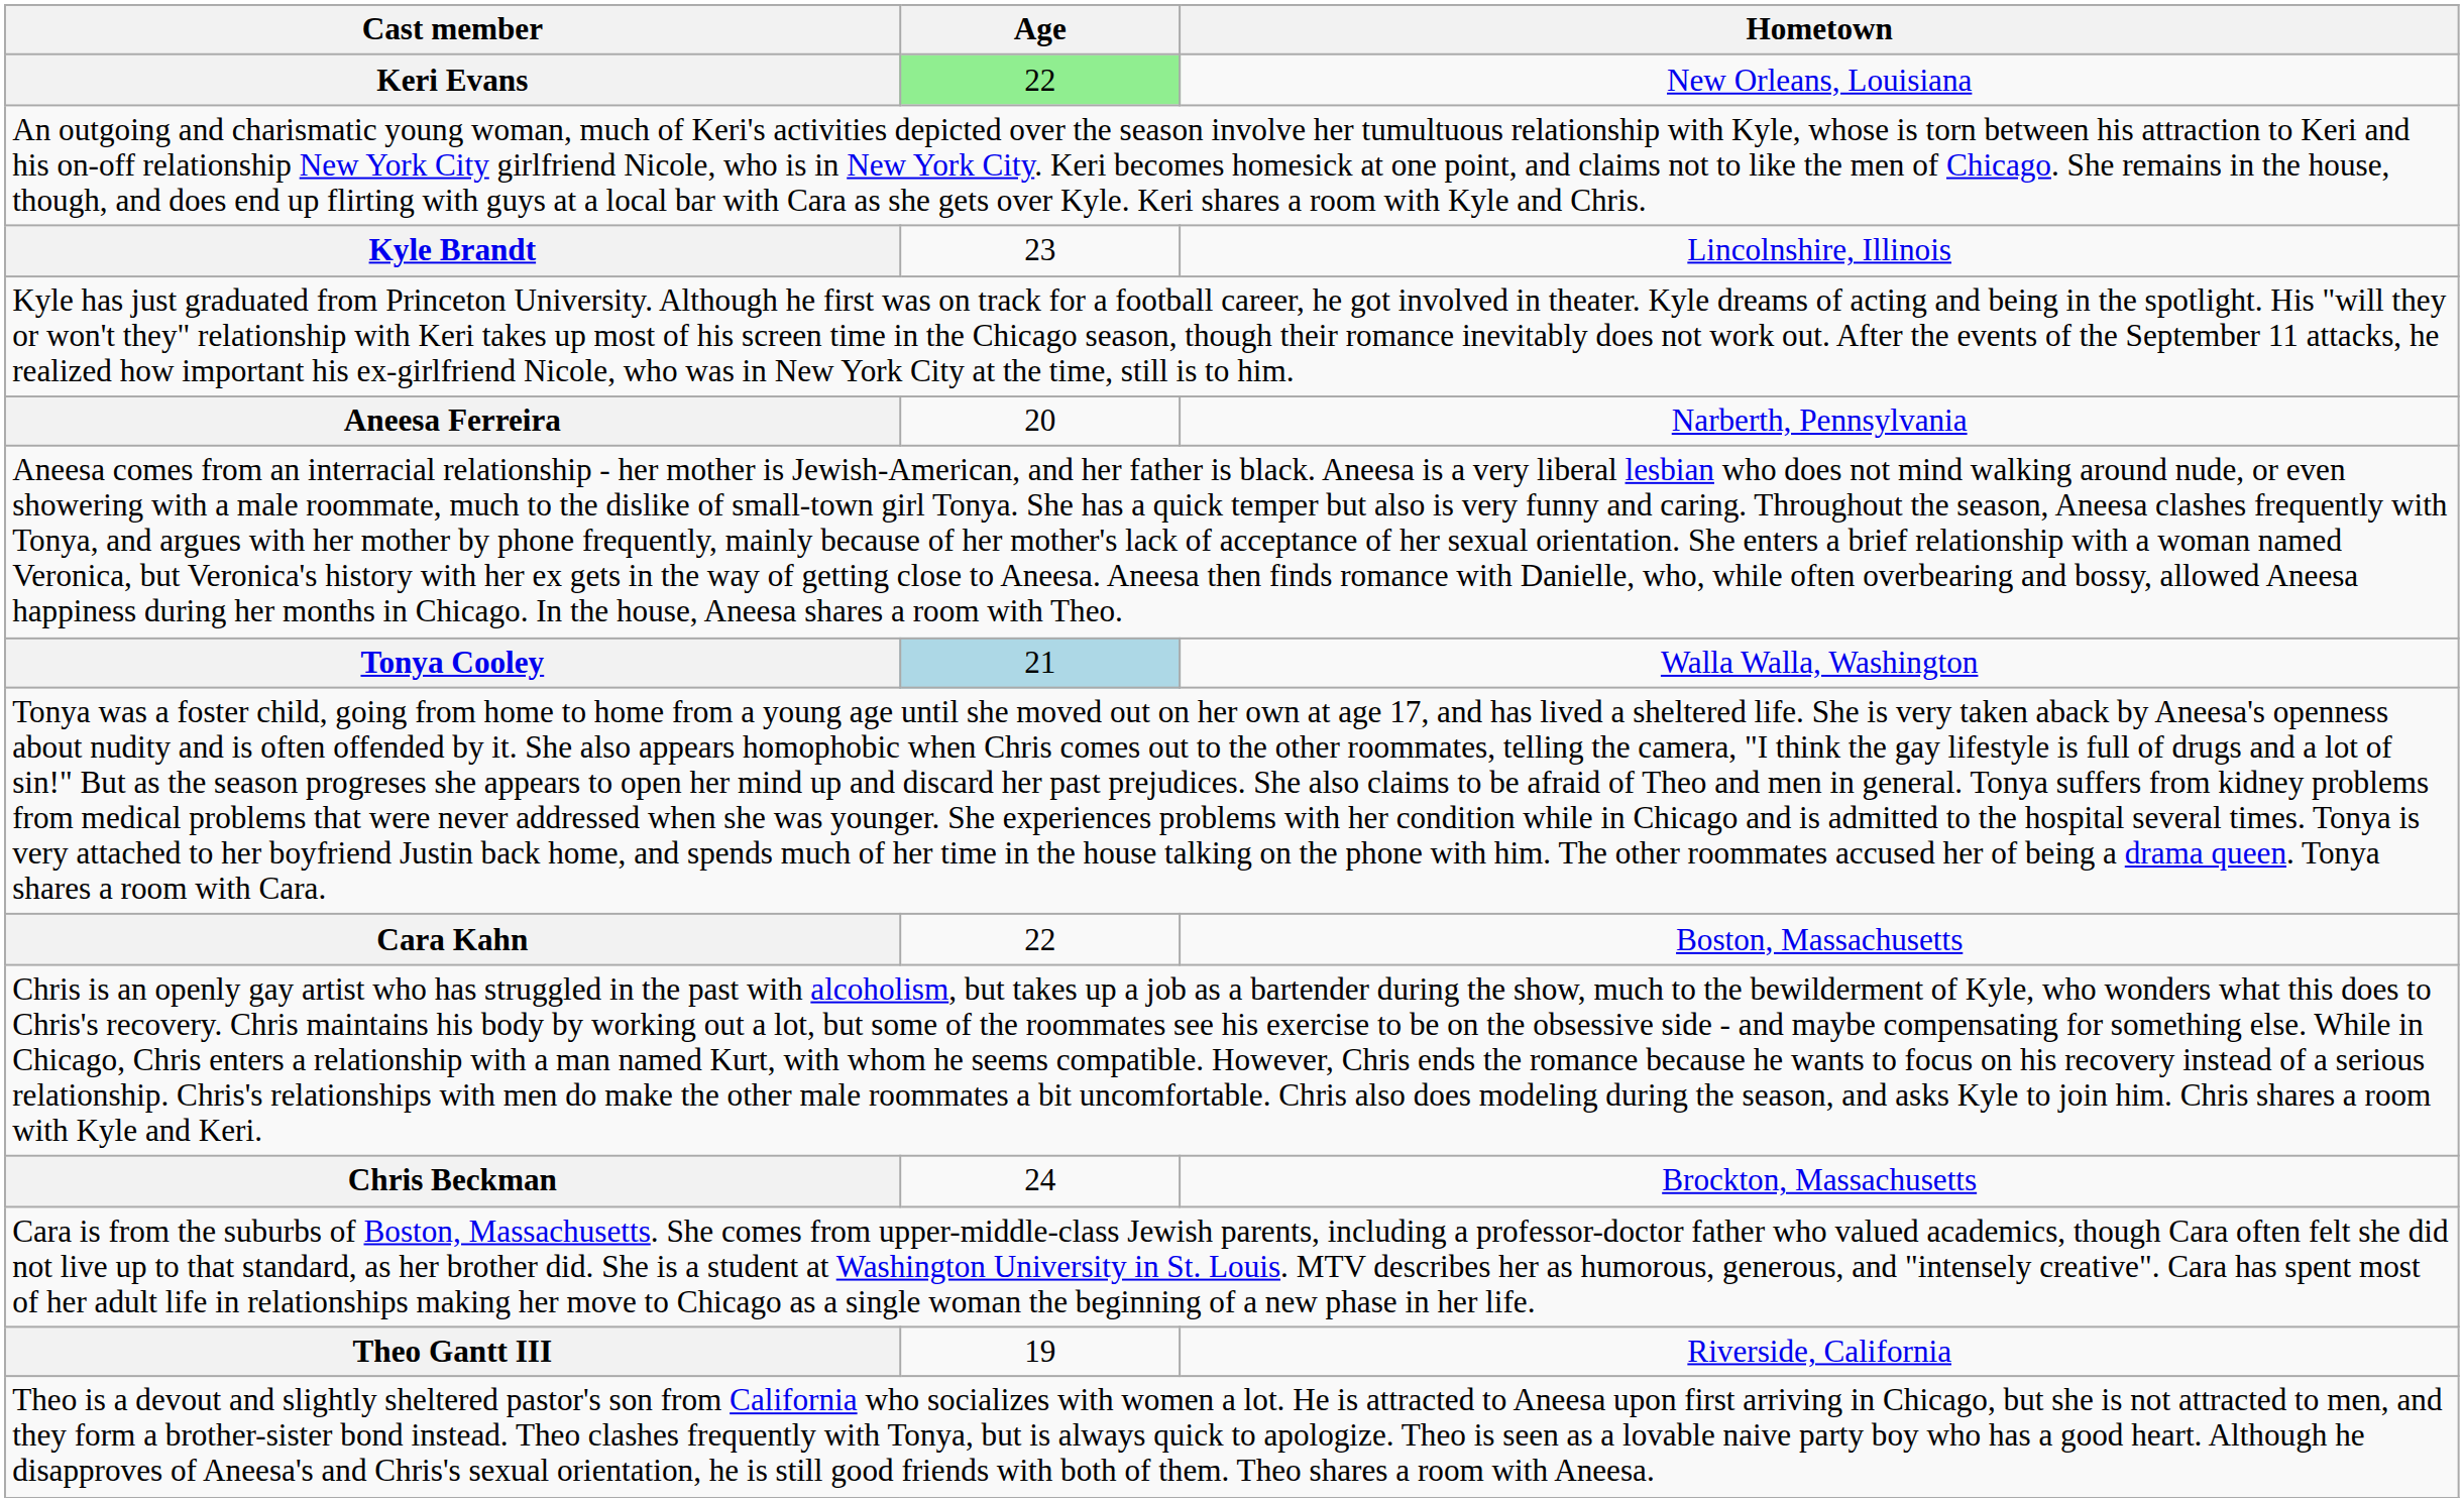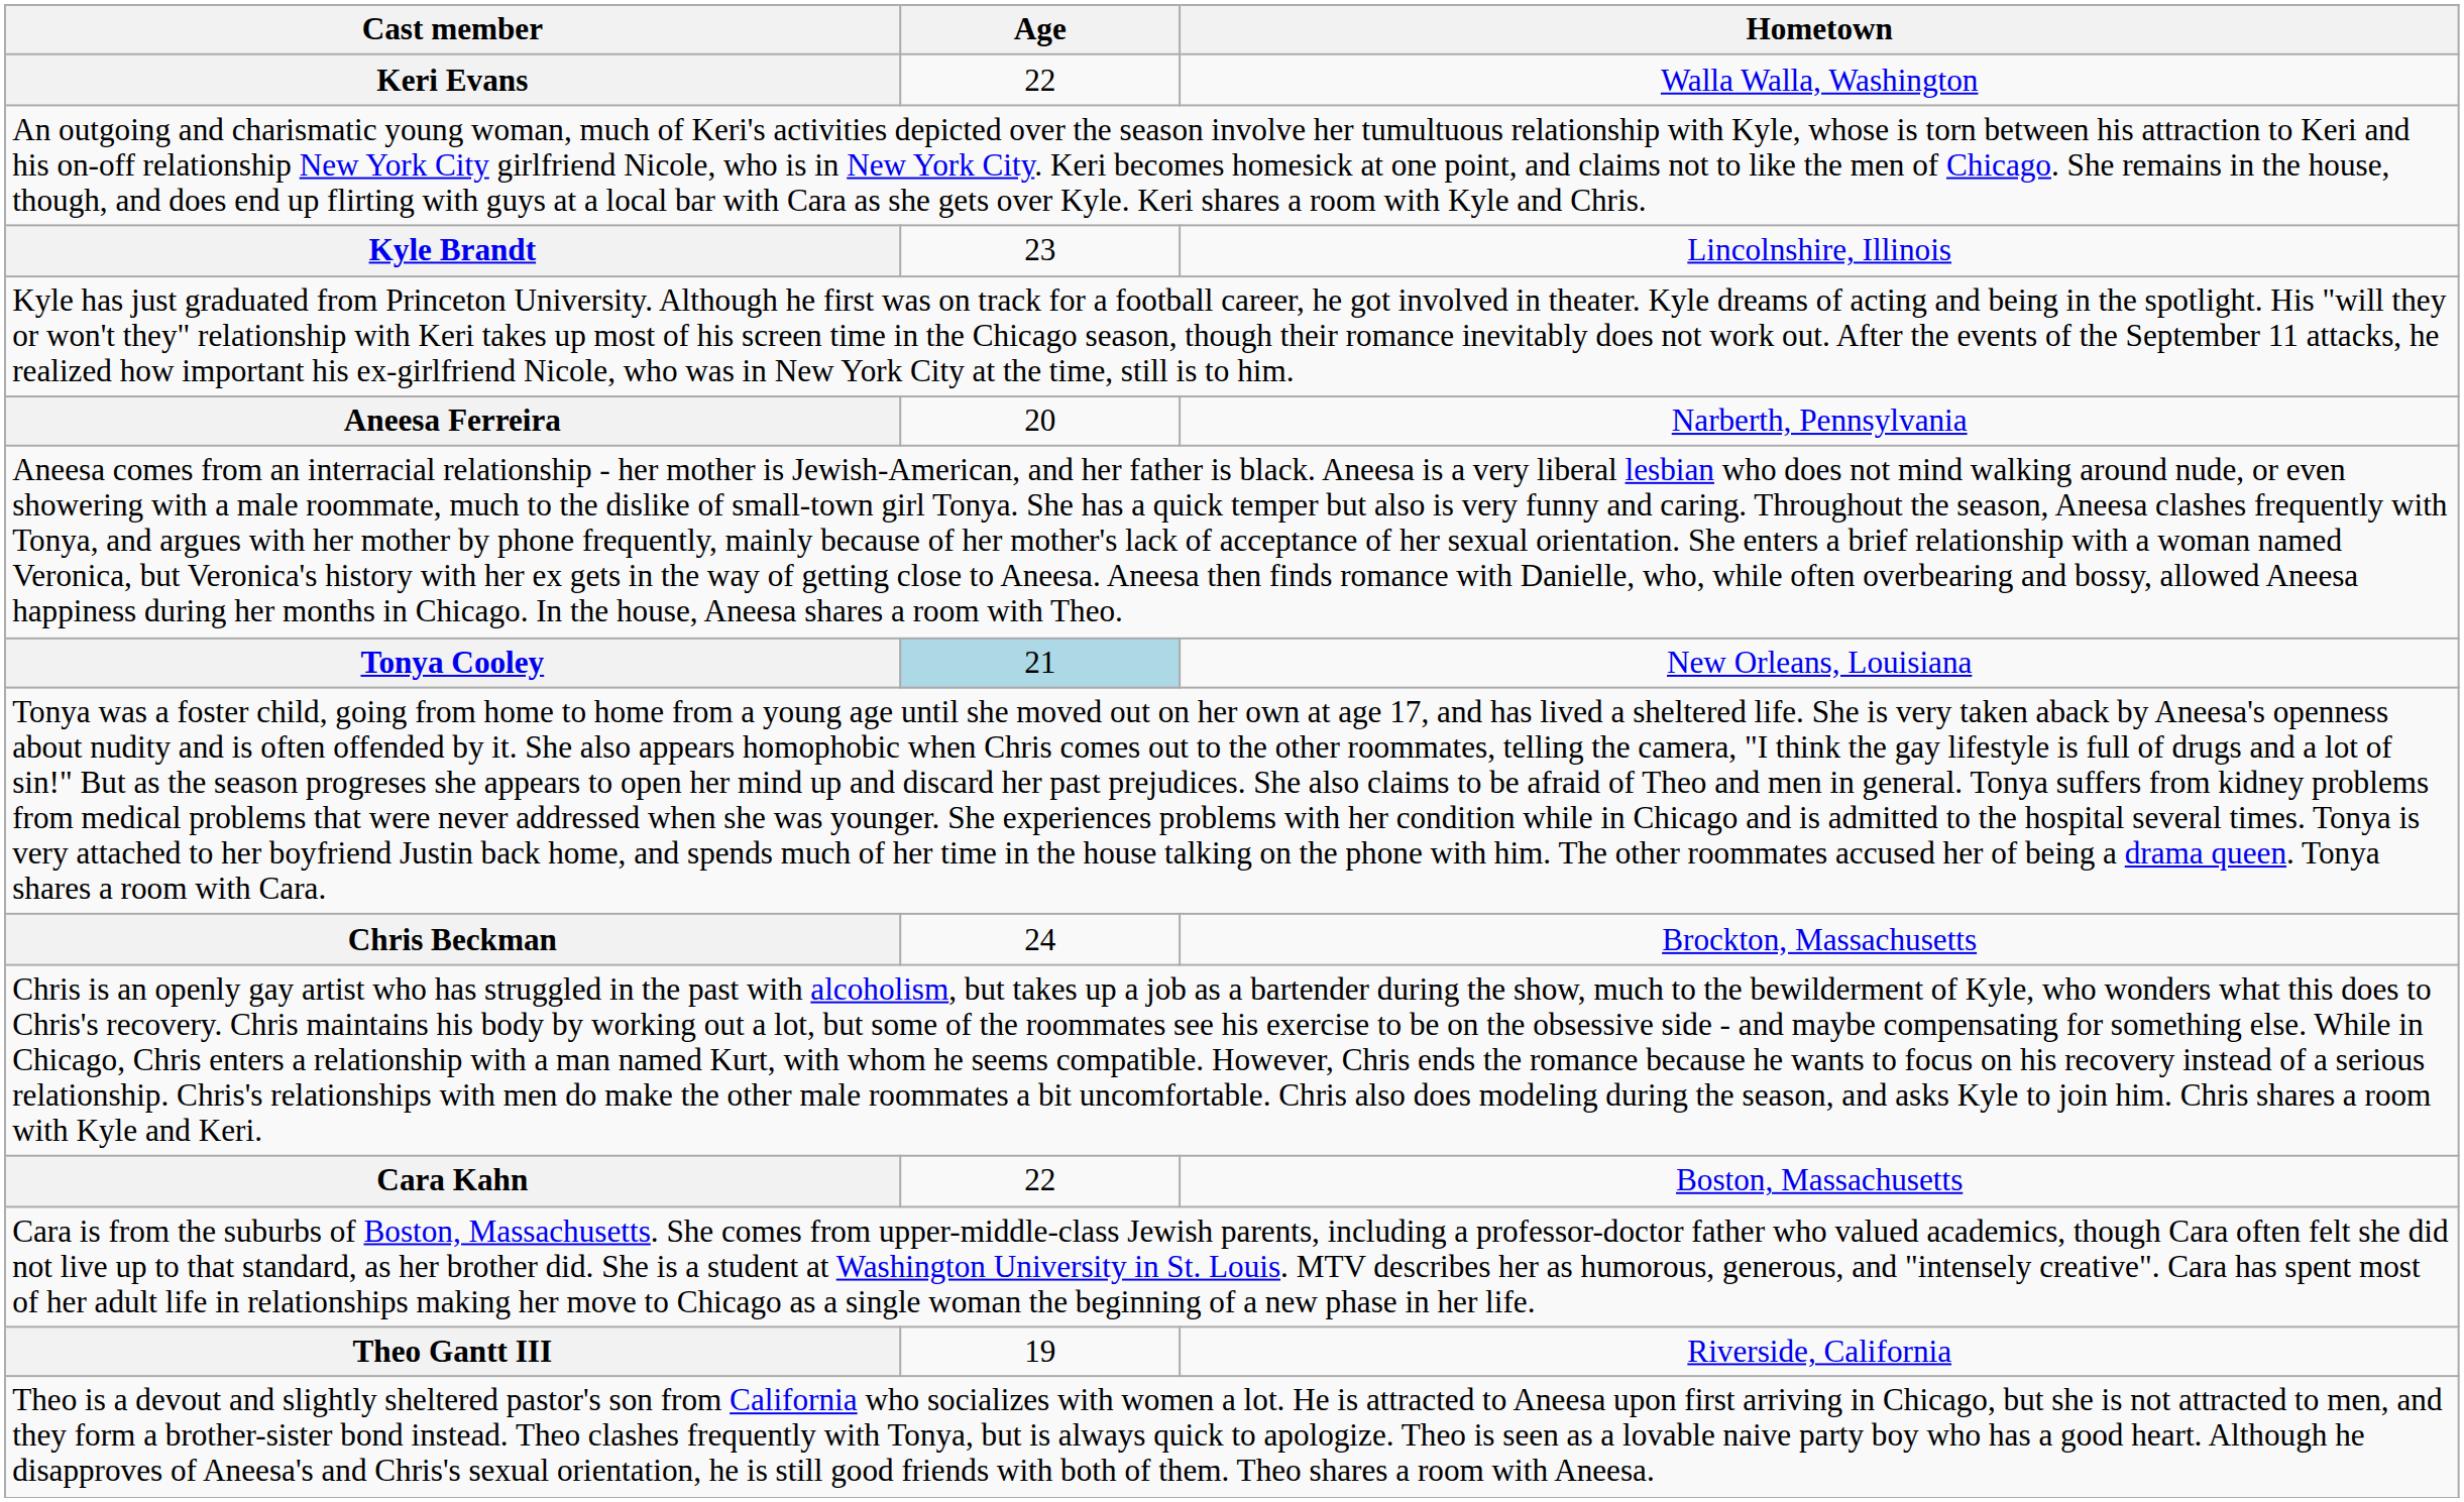Keri Evans | Age: lightgreen background -> no background
Keri Evans | Hometown: New Orleans, Louisiana -> Walla Walla, Washington
Tonya Cooley | Hometown: Walla Walla, Washington -> New Orleans, Louisiana
rows swapped: Chris Beckman <-> Cara Kahn
